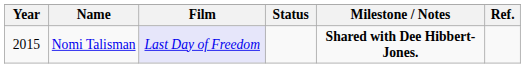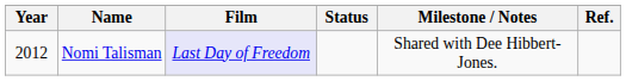Nomi Talisman | Year: 2015 -> 2012
Nomi Talisman | Milestone / Notes: bold -> normal
